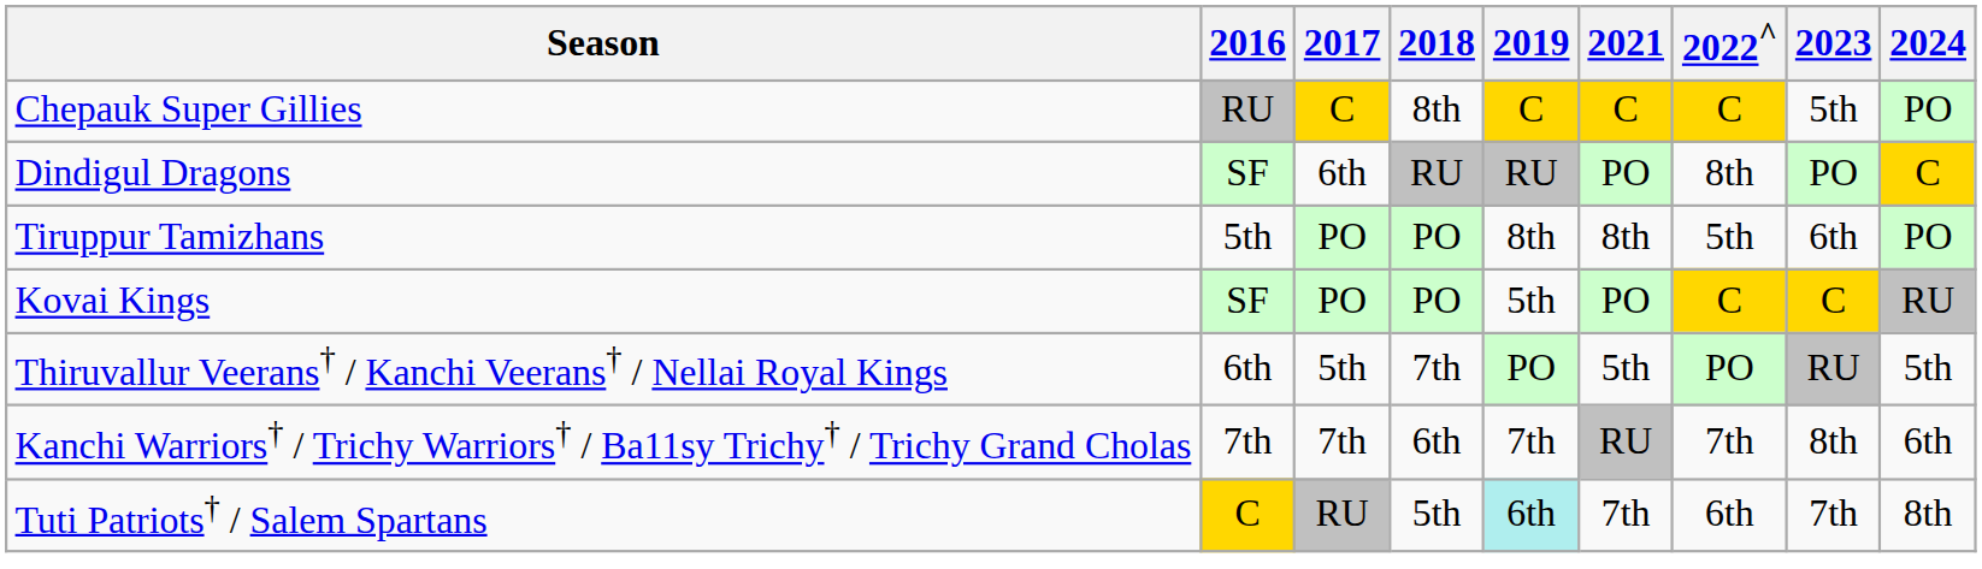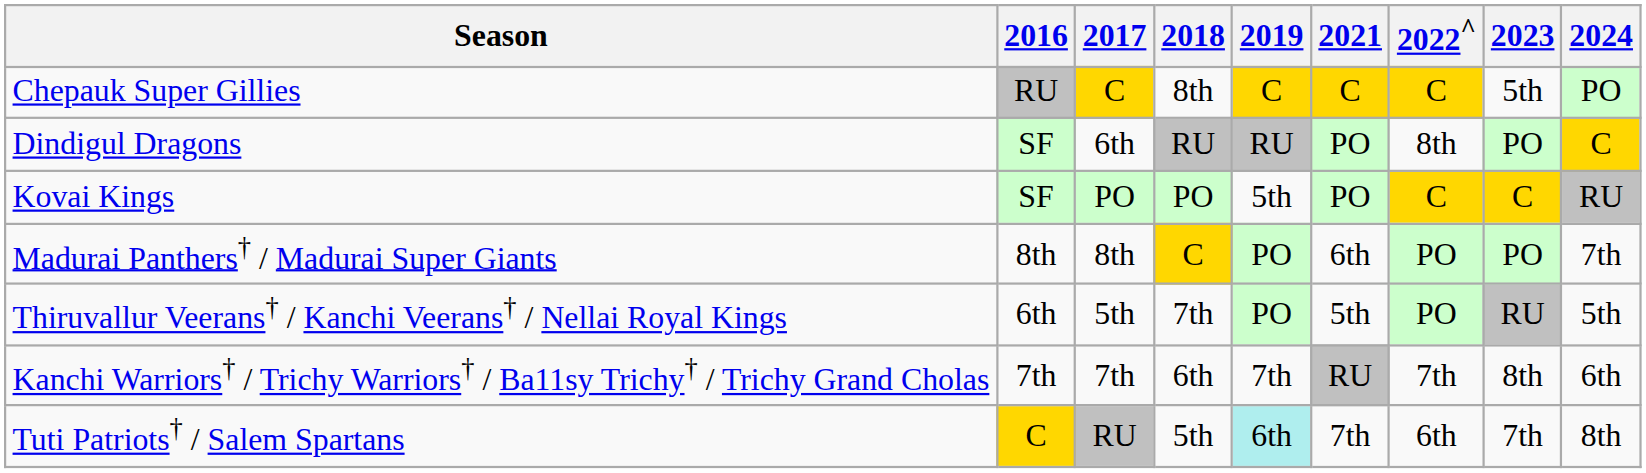- row: Tiruppur Tamizhans | 5th | PO | PO | 8th | 8th | 5th | 6th | PO
+ row: Madurai Panthers† / Madurai Super Giants | 8th | 8th | C | PO | 6th | PO | PO | 7th
